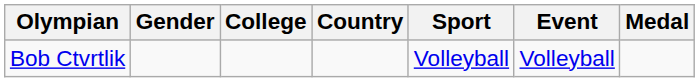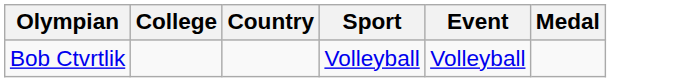- column: Gender
